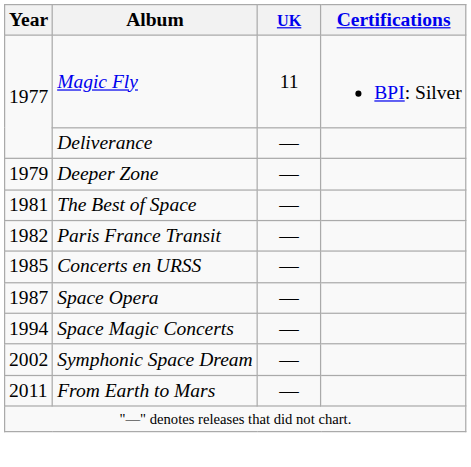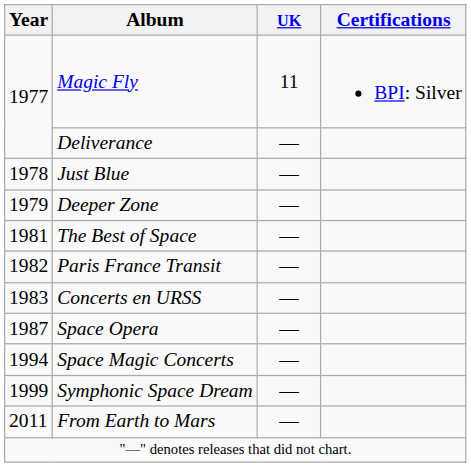+ row: 1978 | Just Blue | —
Concerts en URSS | Year: 1985 -> 1983
Symphonic Space Dream | Year: 2002 -> 1999
